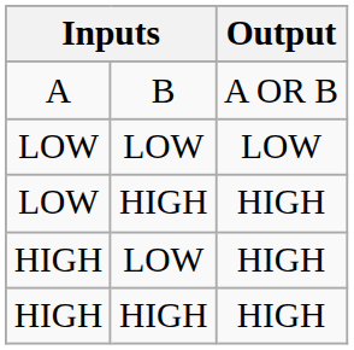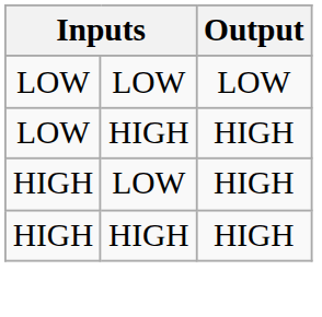- row: A | B | A OR B
